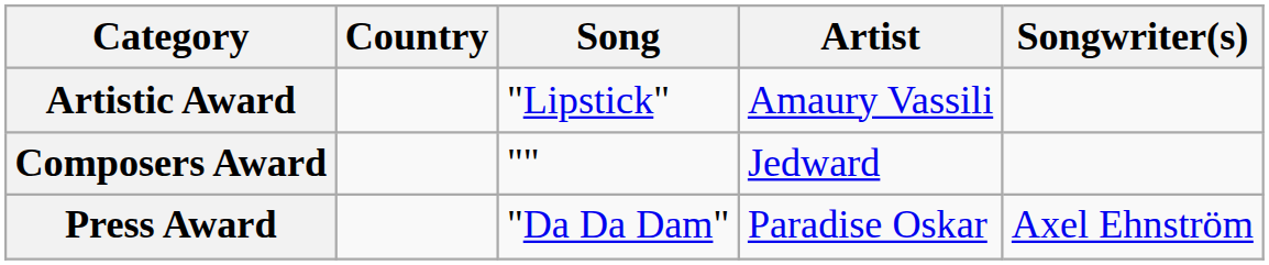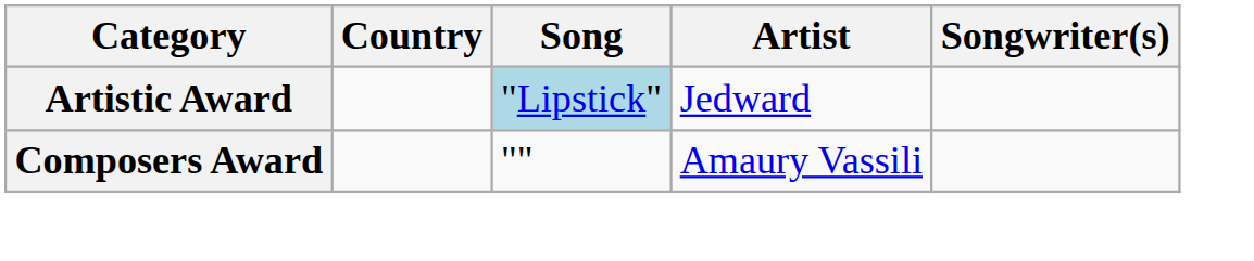Artistic Award | Song: no background -> lightblue background
Artistic Award | Artist: Amaury Vassili -> Jedward
Composers Award | Artist: Jedward -> Amaury Vassili
- row: Press Award | "Da Da Dam" | Paradise Oskar | Axel Ehnström
